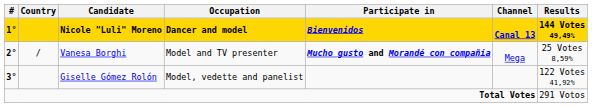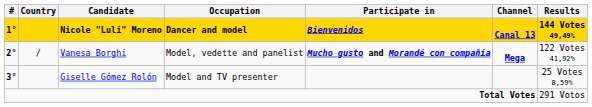Vanesa Borghi | Occupation: Model and TV presenter -> Model, vedette and panelist
Vanesa Borghi | Channel: normal -> bold
Vanesa Borghi | Results: 25 Votes 8,59% -> 122 Votes 41,92%
Giselle Gómez Rolón | Occupation: Model, vedette and panelist -> Model and TV presenter
Giselle Gómez Rolón | Results: 122 Votes 41,92% -> 25 Votes 8,59%
